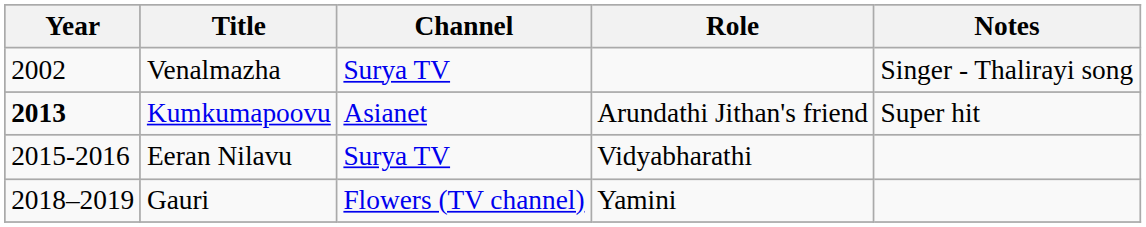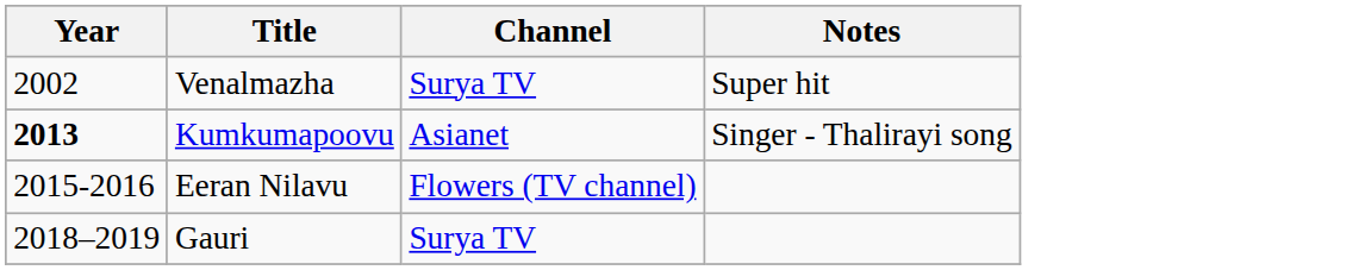- column: Role | Arundathi Jithan's friend | Vidyabharathi | Yamini
Venalmazha | Notes: Singer - Thalirayi song -> Super hit
Kumkumapoovu | Notes: Super hit -> Singer - Thalirayi song
Eeran Nilavu | Channel: Surya TV -> Flowers (TV channel)
Gauri | Channel: Flowers (TV channel) -> Surya TV
